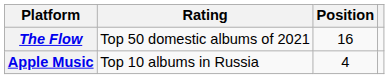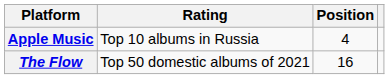rows swapped: Apple Music <-> The Flow
